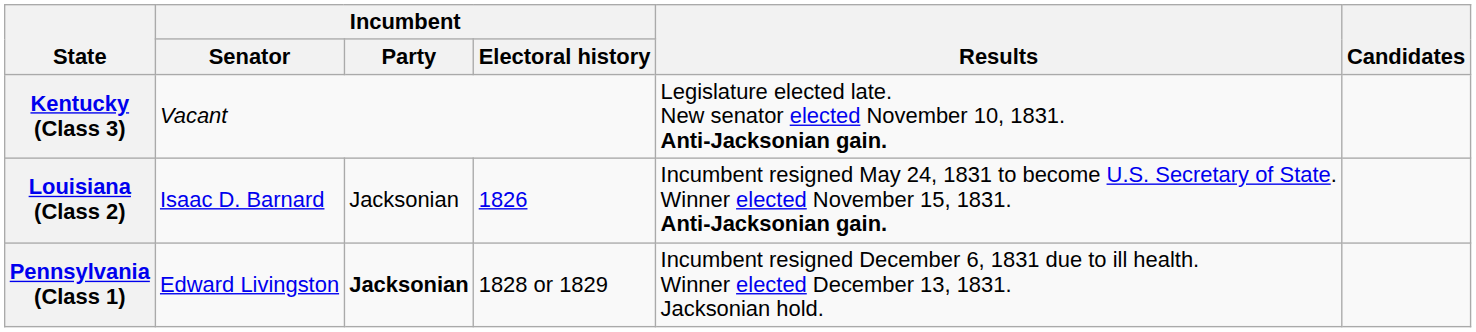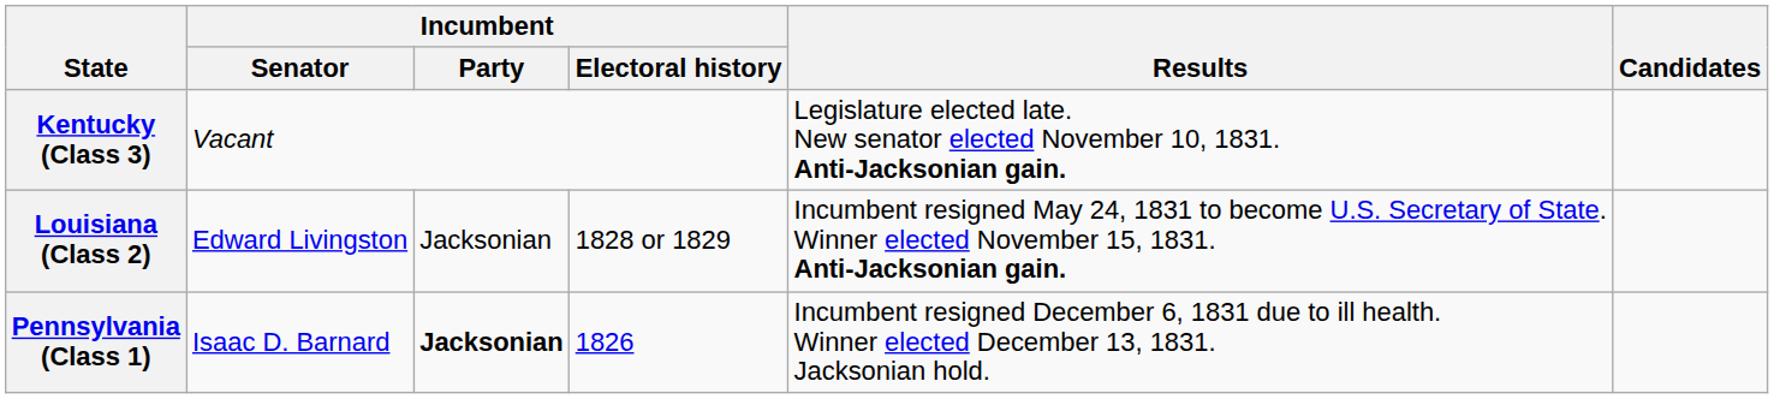Louisiana (Class 2) | Incumbent / Senator: Isaac D. Barnard -> Edward Livingston
Louisiana (Class 2) | Incumbent / Electoral history: 1826 -> 1828 or 1829
Pennsylvania (Class 1) | Incumbent / Senator: Edward Livingston -> Isaac D. Barnard
Pennsylvania (Class 1) | Incumbent / Electoral history: 1828 or 1829 -> 1826
